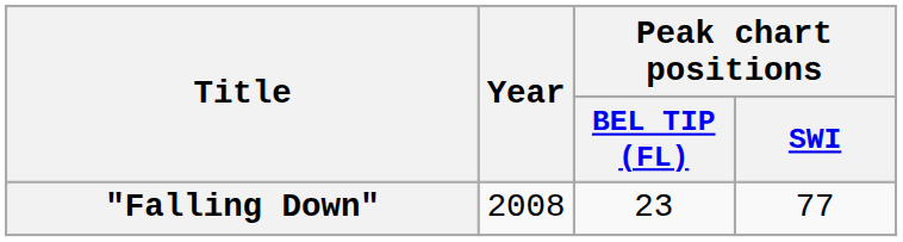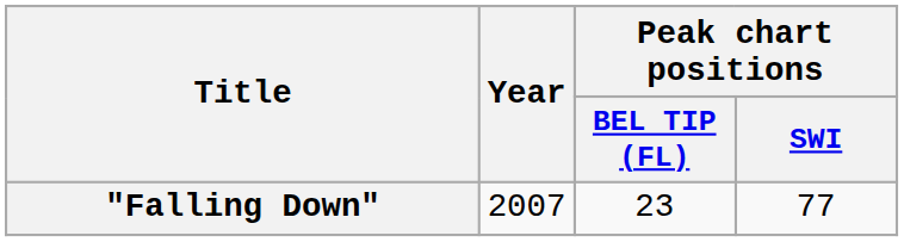"Falling Down" | Year: 2008 -> 2007
